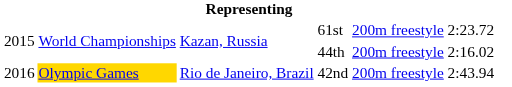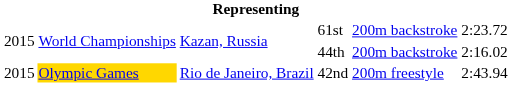61st | column 5: 200m freestyle -> 200m backstroke
44th | column 5: 200m freestyle -> 200m backstroke
42nd | column 1: 2016 -> 2015
